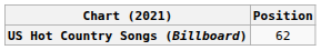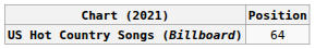US Hot Country Songs (Billboard) | Position: 62 -> 64
